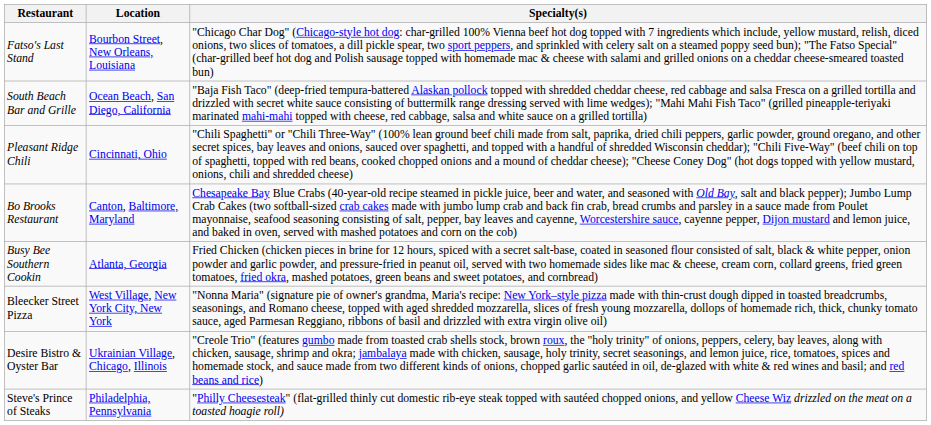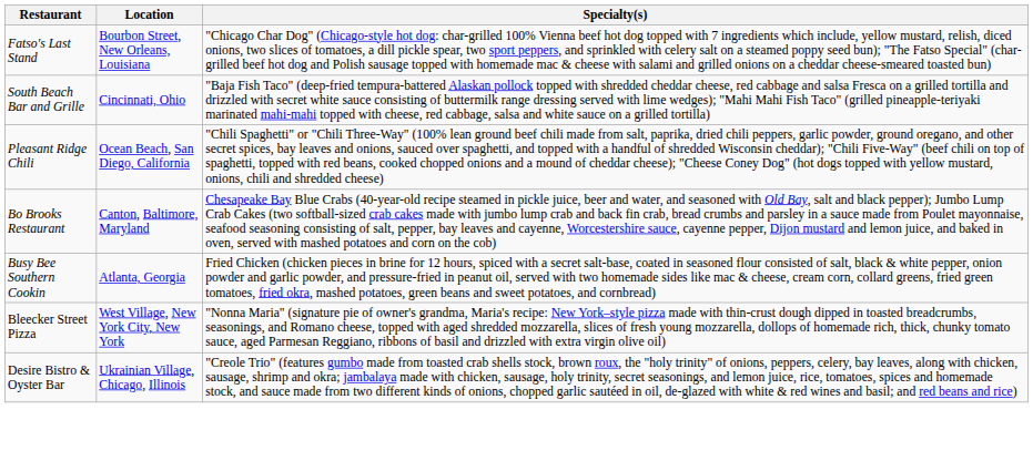South Beach Bar and Grille | Location: Ocean Beach, San Diego, California -> Cincinnati, Ohio
Pleasant Ridge Chili | Location: Cincinnati, Ohio -> Ocean Beach, San Diego, California
- row: Steve's Prince of Steaks | Philadelphia, Pennsylvania | "Philly Cheesesteak" (flat-grilled thinly cut domestic rib-eye steak topped with sautéed chopped onions, and yellow Cheese Wiz drizzled on the meat on a toasted hoagie roll)
